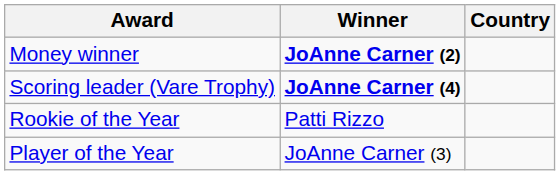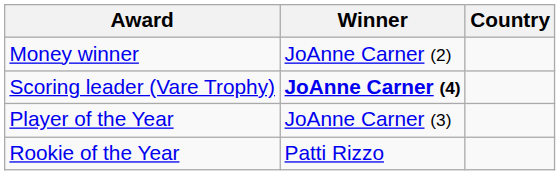Money winner | Winner: bold -> normal
rows swapped: Player of the Year <-> Rookie of the Year
